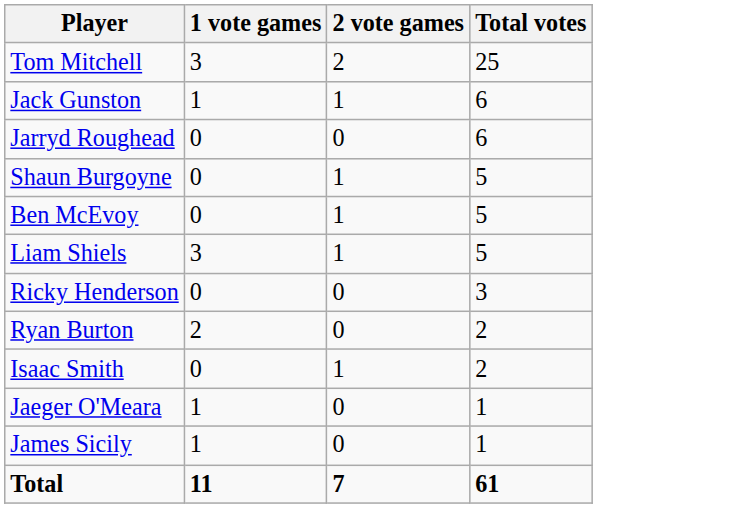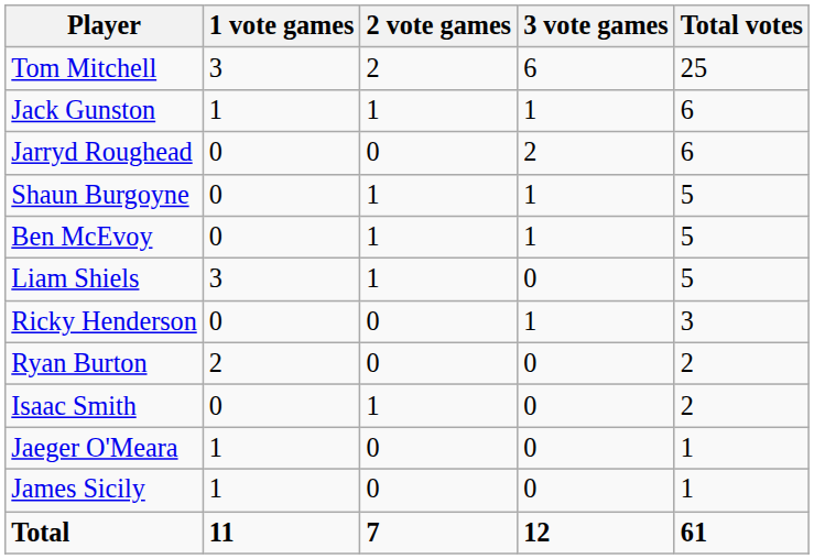+ column: 3 vote games | 6 | 1 | 2 | 1 | 1 | 0 | 1 | 0 | 0 | 0 | 0 | 12
